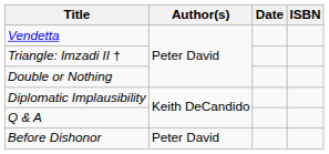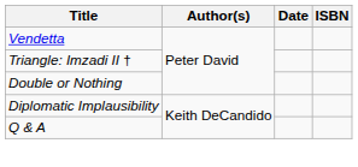- row: Before Dishonor | Peter David
